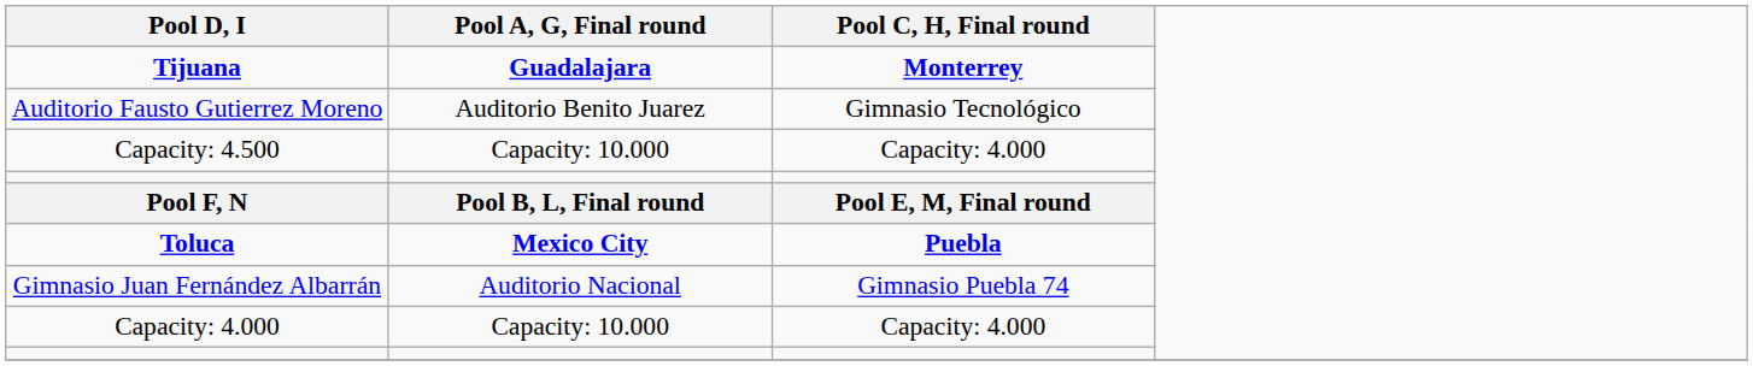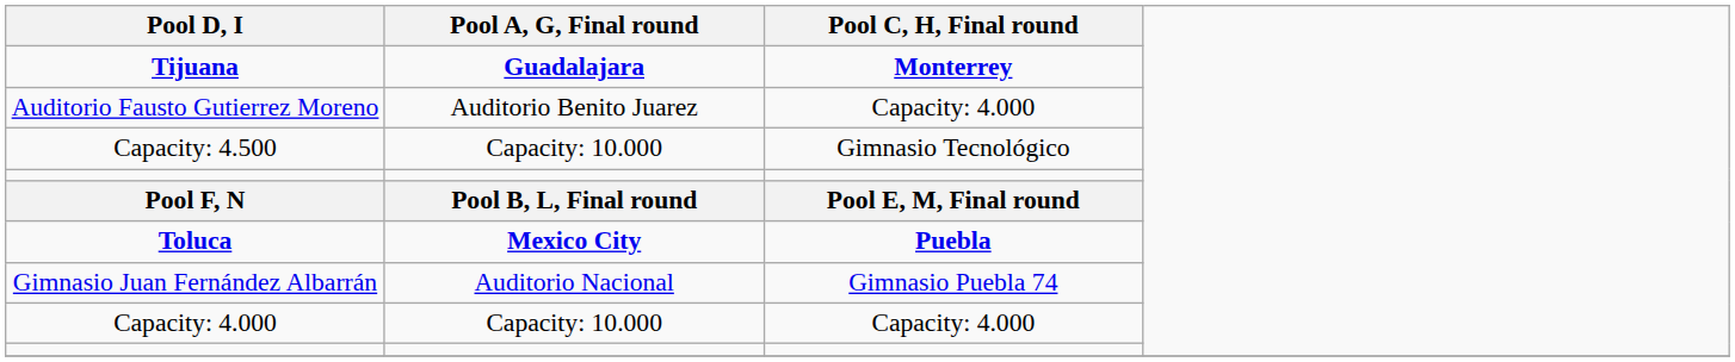Auditorio Fausto Gutierrez Moreno | Pool C, H, Final round: Gimnasio Tecnológico -> Capacity: 4.000
Capacity: 4.500 | Pool C, H, Final round: Capacity: 4.000 -> Gimnasio Tecnológico
